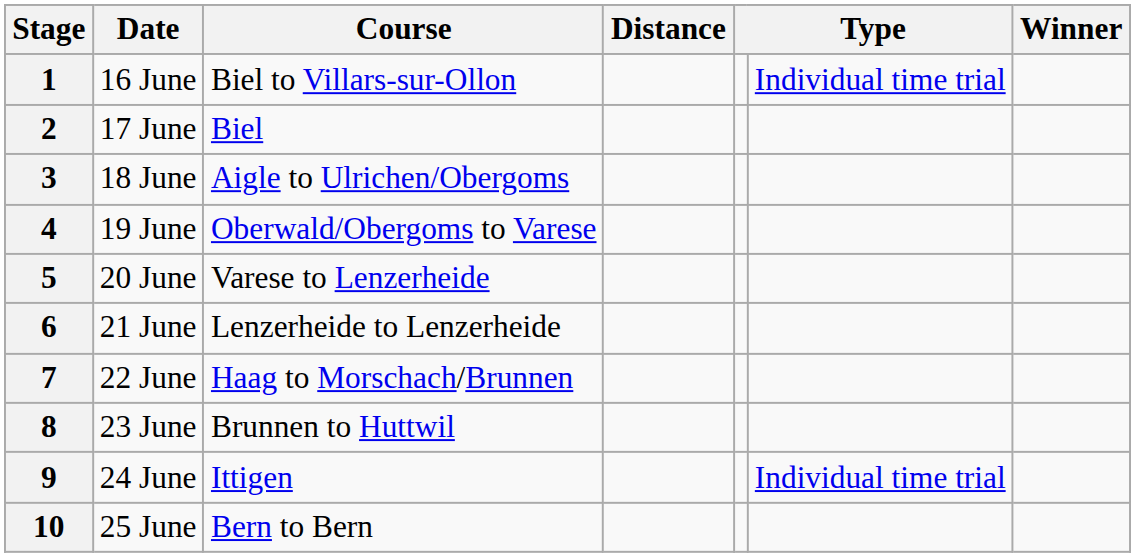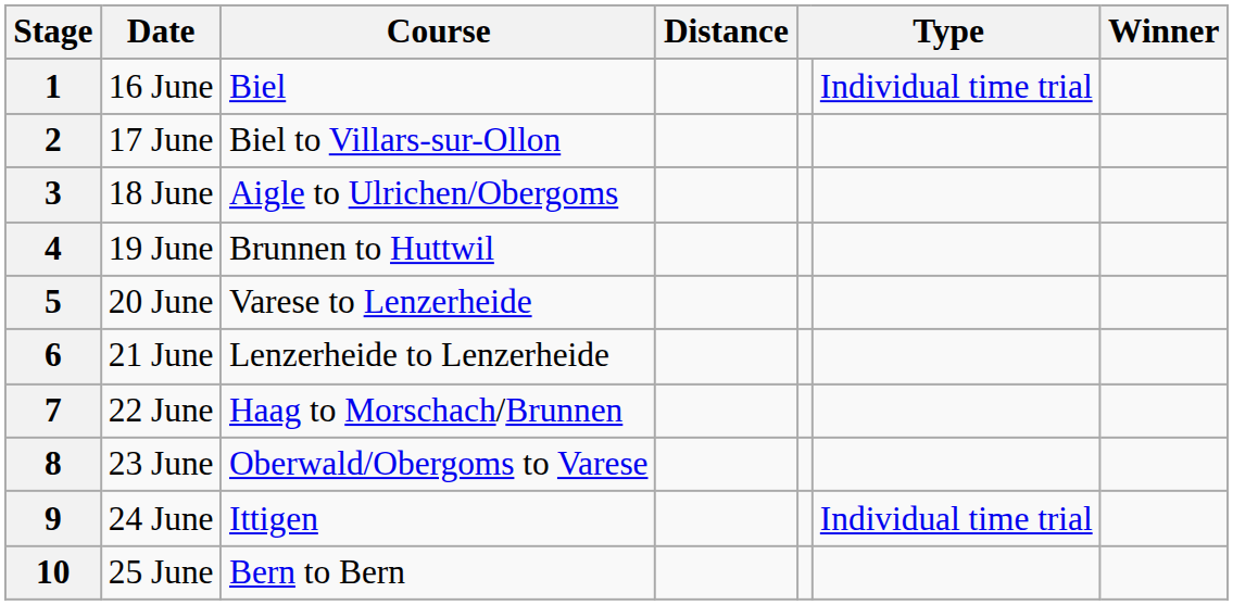1 | Course: Biel to Villars-sur-Ollon -> Biel
2 | Course: Biel -> Biel to Villars-sur-Ollon
4 | Course: Oberwald/Obergoms to Varese -> Brunnen to Huttwil
8 | Course: Brunnen to Huttwil -> Oberwald/Obergoms to Varese
